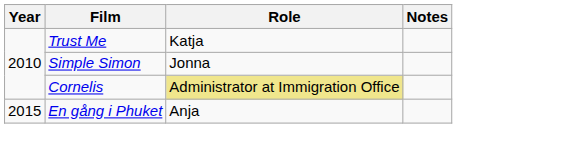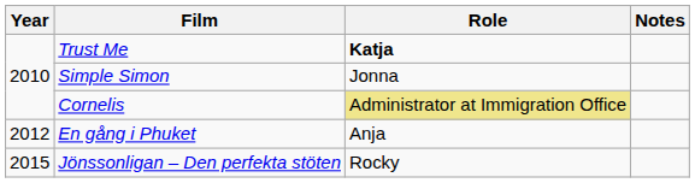Trust Me | Role: normal -> bold
En gång i Phuket | Year: 2015 -> 2012
+ row: 2015 | Jönssonligan – Den perfekta stöten | Rocky
